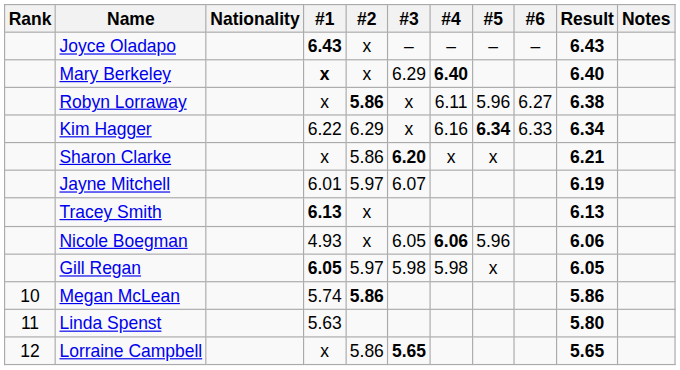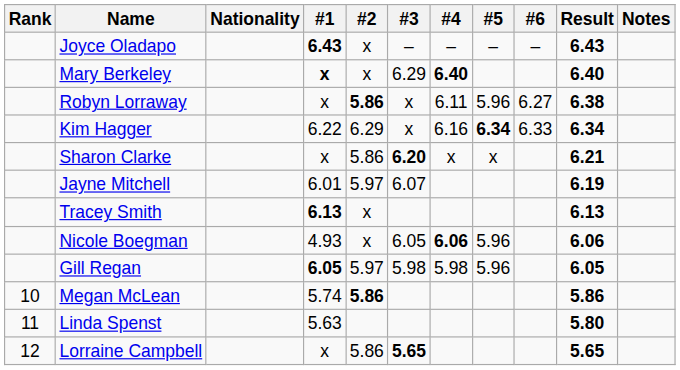Gill Regan | #5: x -> 5.96
